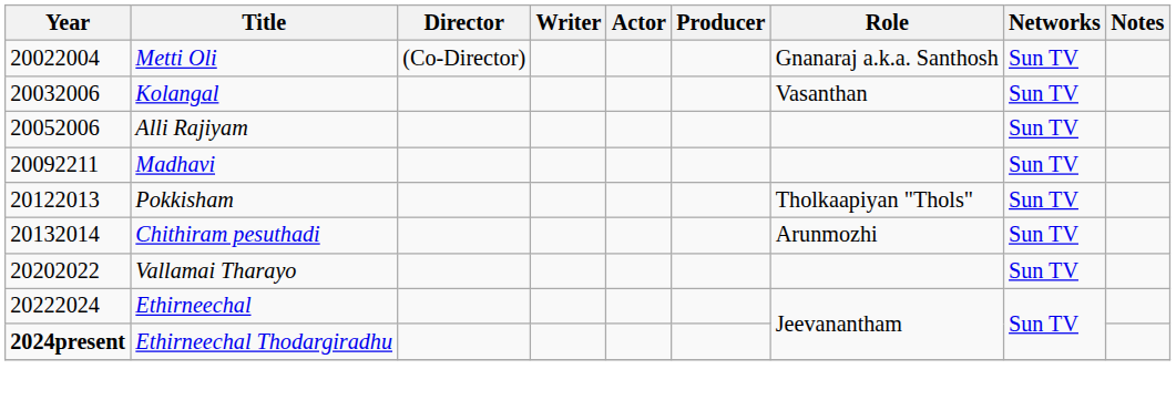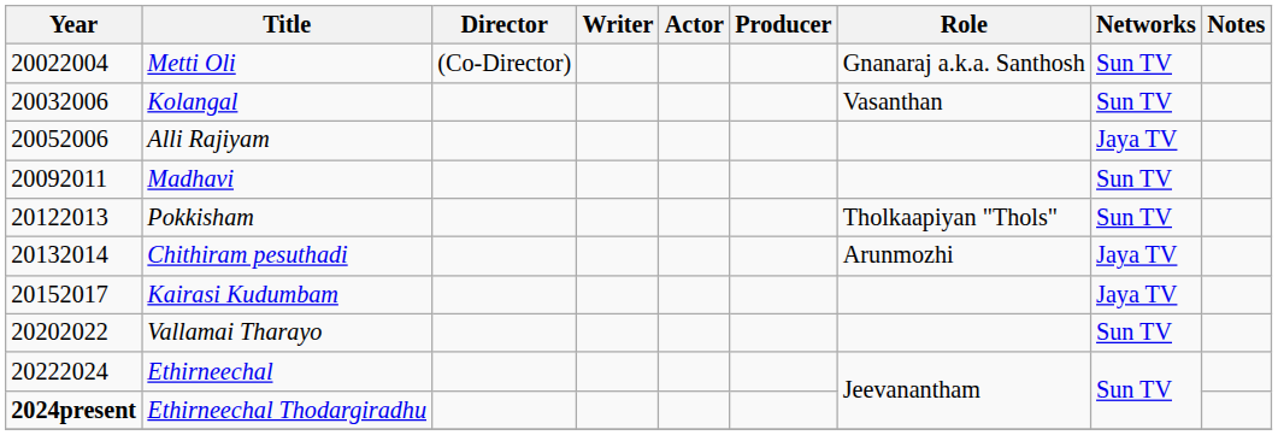Alli Rajiyam | Networks: Sun TV -> Jaya TV
Madhavi | Year: 20092211 -> 20092011
Chithiram pesuthadi | Networks: Sun TV -> Jaya TV
+ row: 20152017 | Kairasi Kudumbam | Jaya TV
